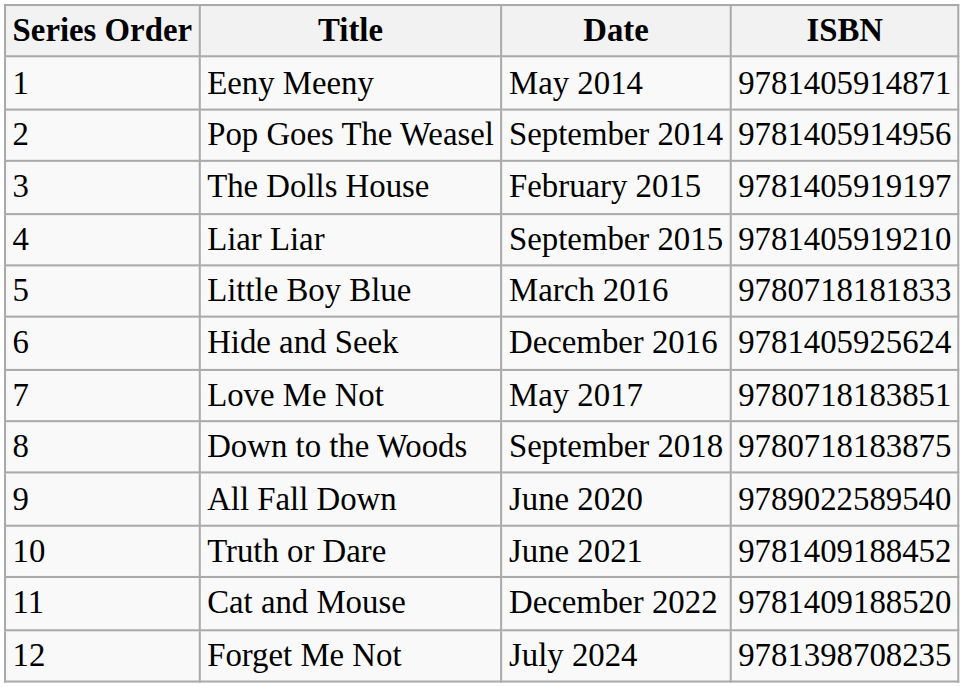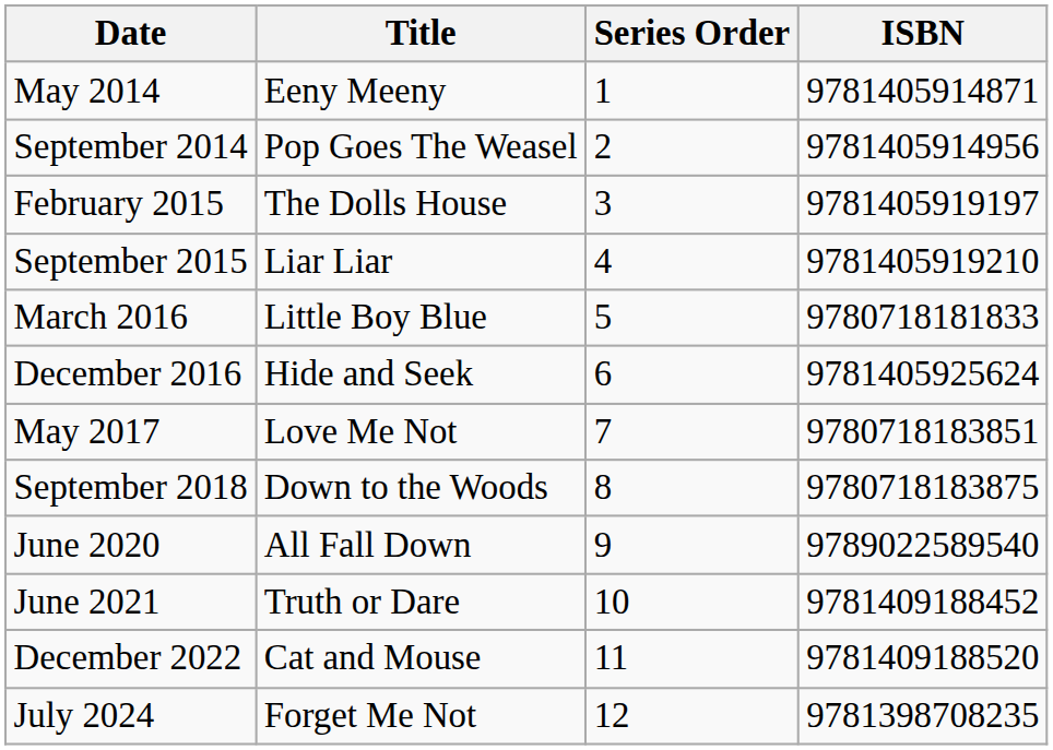columns swapped: Series Order <-> Date
